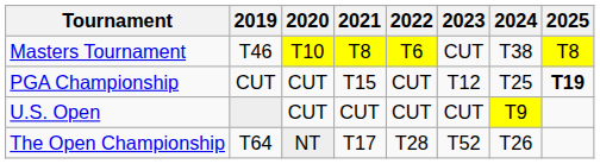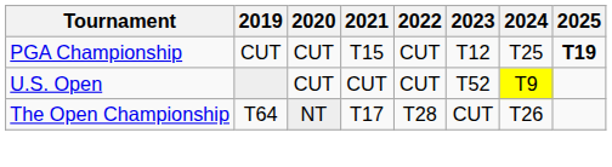- row: Masters Tournament | T46 | T10 | T8 | T6 | CUT | T38 | T8
U.S. Open | 2023: CUT -> T52
The Open Championship | 2023: T52 -> CUT
